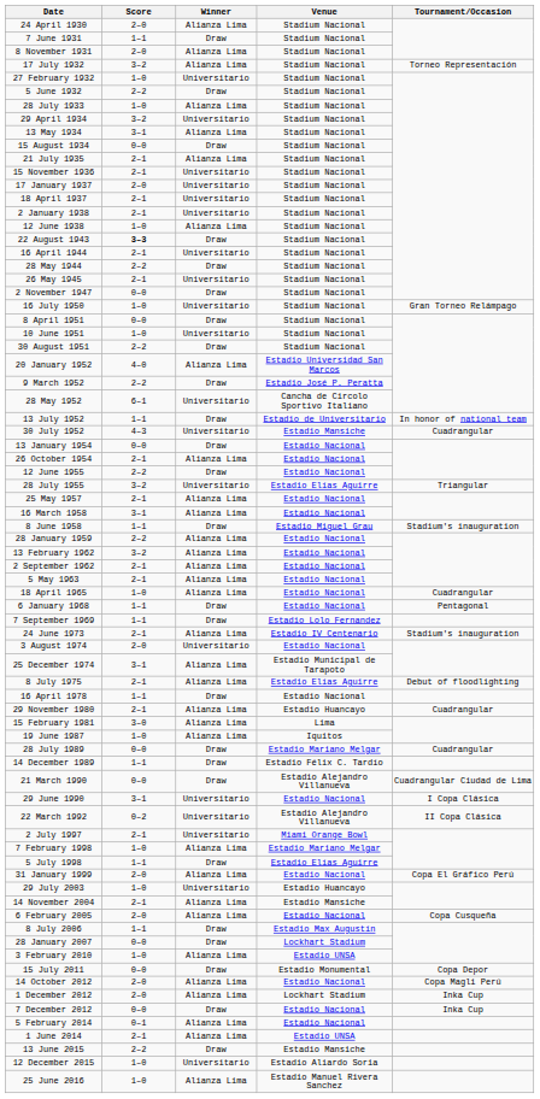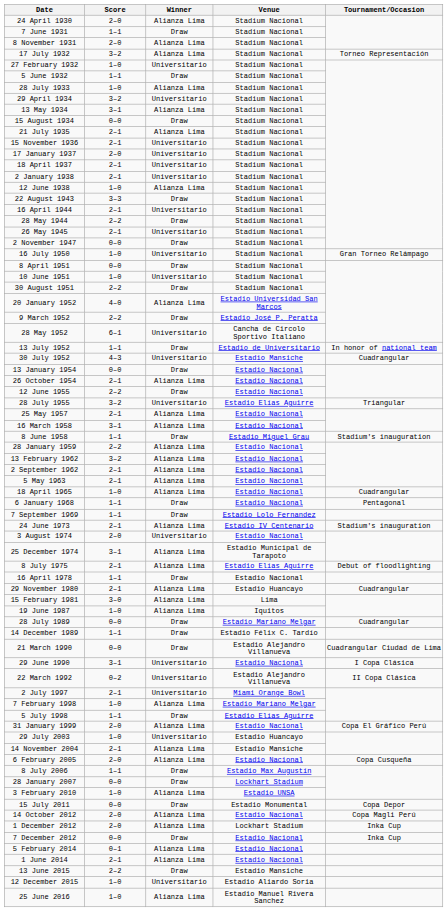5 June 1932 | Score: 2–2 -> 1–1
22 August 1943 | Score: bold -> normal
1 June 2014 | Venue: Estadio UNSA -> Estadio Nacional
